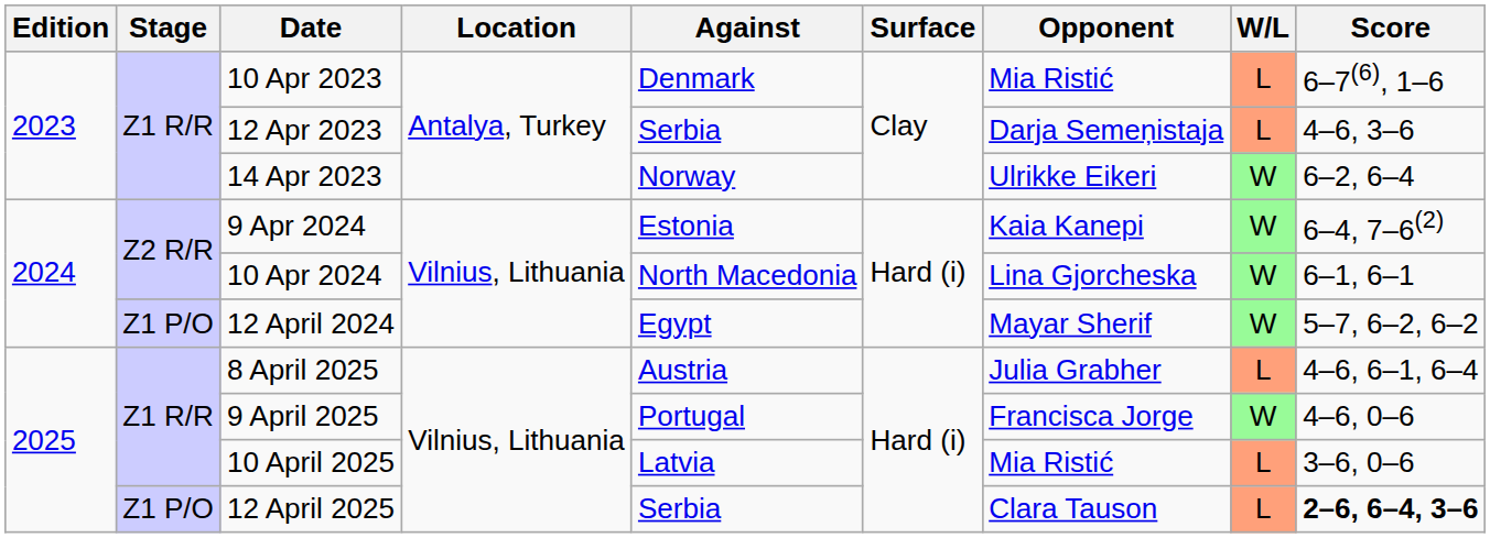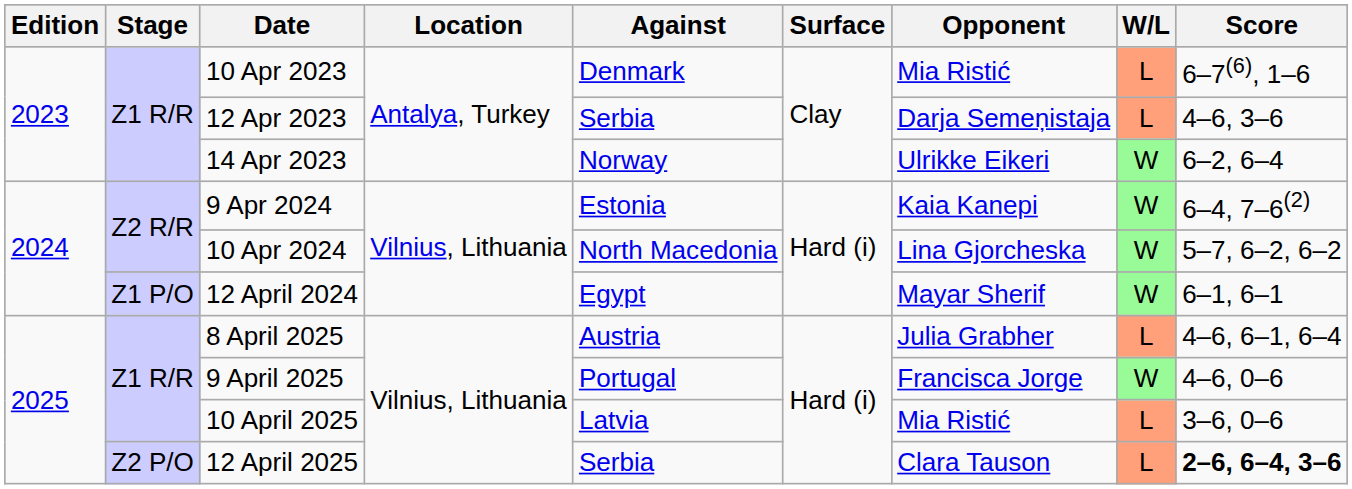10 Apr 2024 | Score: 6–1, 6–1 -> 5–7, 6–2, 6–2
12 April 2024 | Score: 5–7, 6–2, 6–2 -> 6–1, 6–1
12 April 2025 | Stage: Z1 P/O -> Z2 P/O
